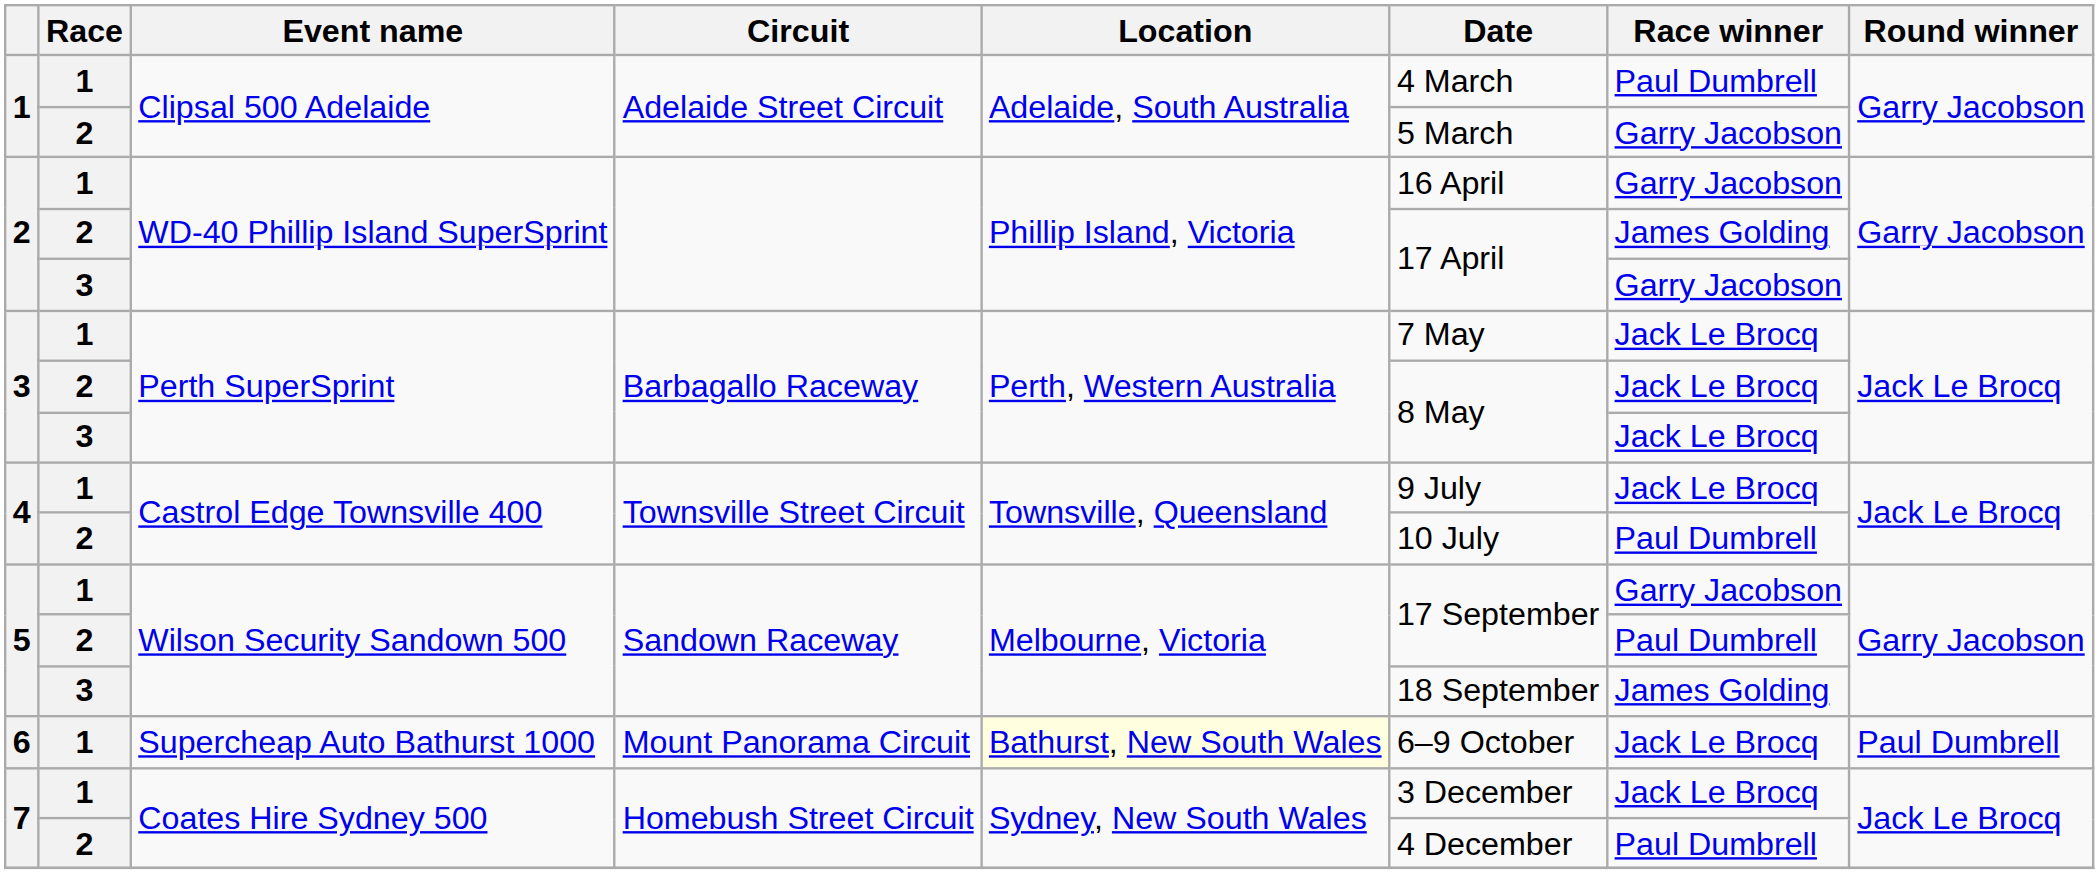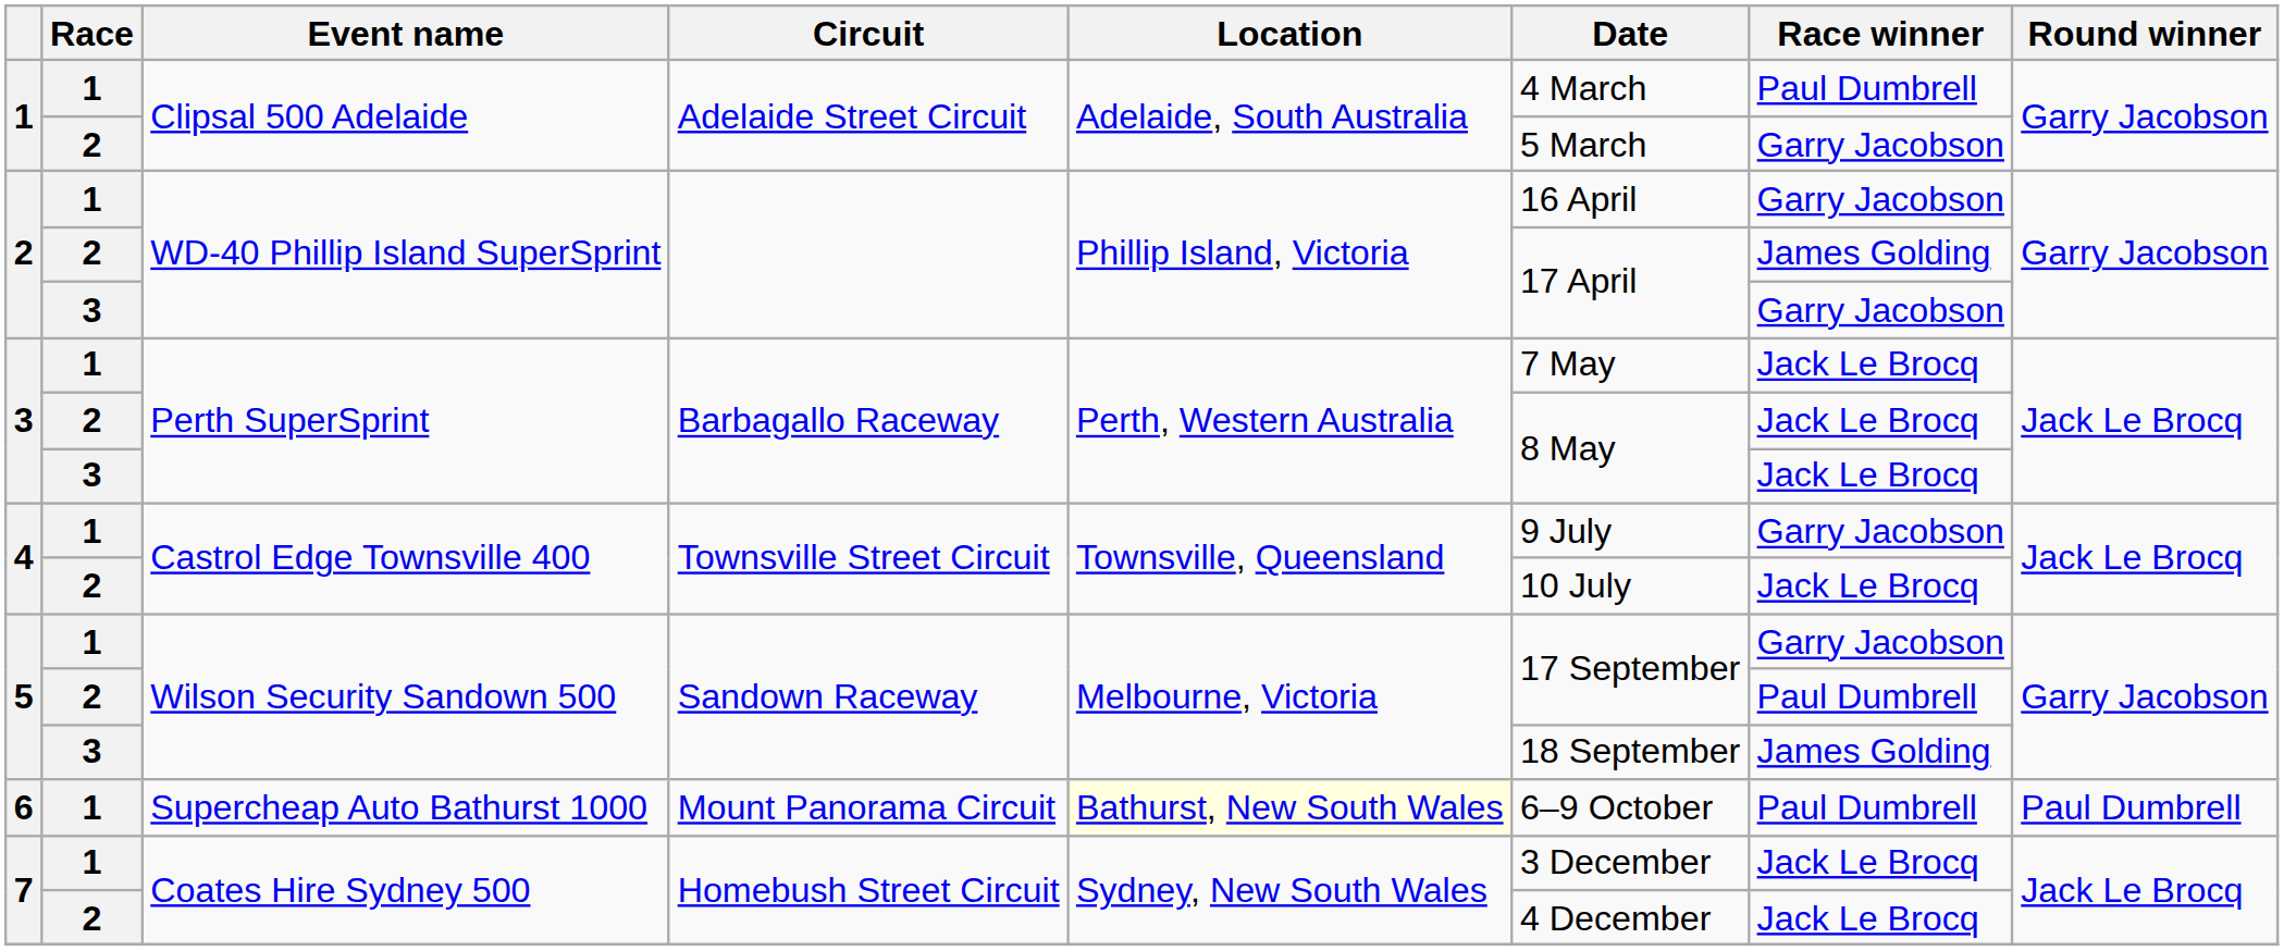4 / 1 | Race winner: Jack Le Brocq -> Garry Jacobson
4 / 2 | Race winner: Paul Dumbrell -> Jack Le Brocq
6 | Race winner: Jack Le Brocq -> Paul Dumbrell
7 / 2 | Race winner: Paul Dumbrell -> Jack Le Brocq
